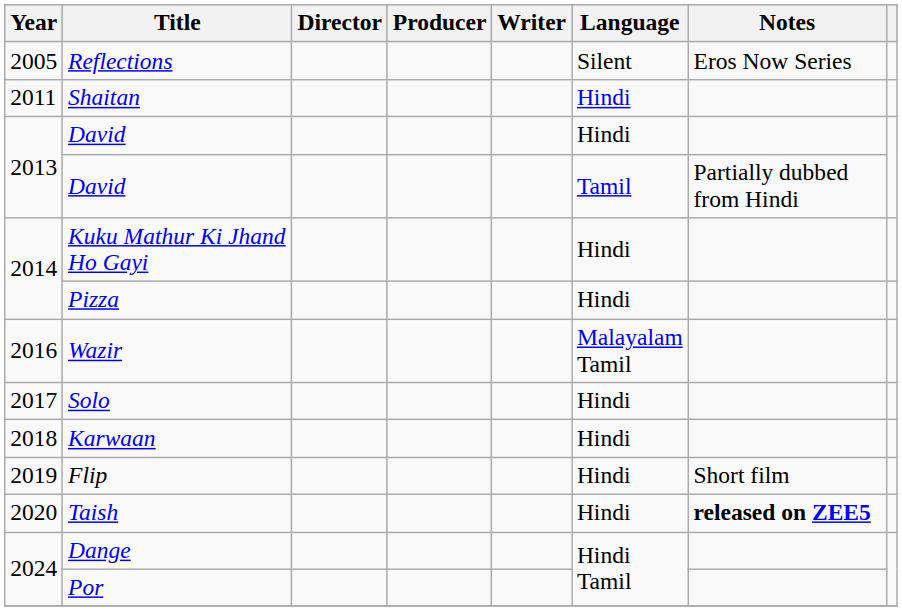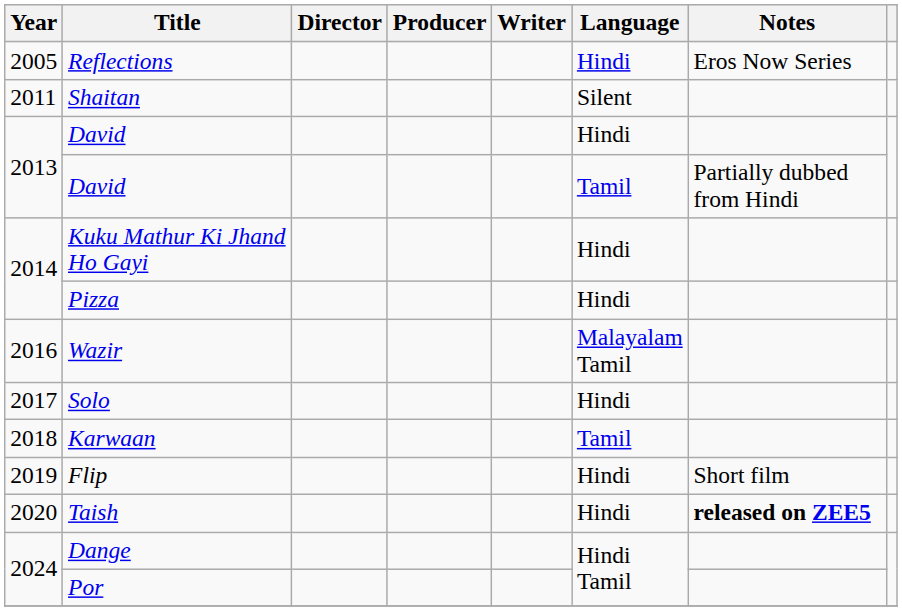Reflections | Language: Silent -> Hindi
Shaitan | Language: Hindi -> Silent
Karwaan | Language: Hindi -> Tamil
